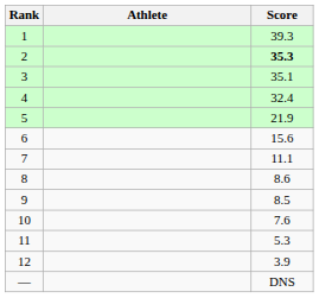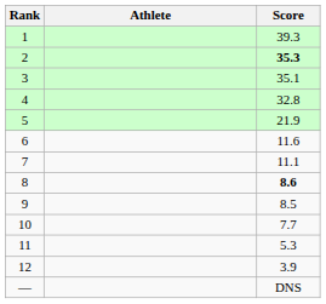4 | Score: 32.4 -> 32.8
6 | Score: 15.6 -> 11.6
8 | Score: normal -> bold
10 | Score: 7.6 -> 7.7
